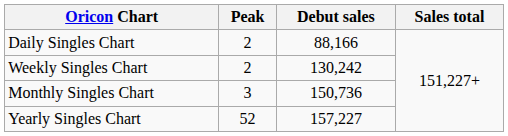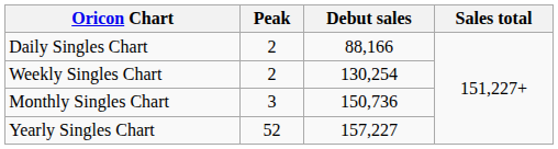Weekly Singles Chart | Debut sales: 130,242 -> 130,254
